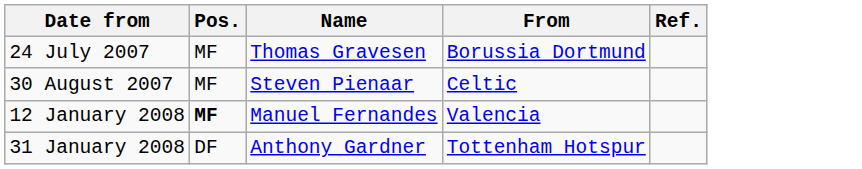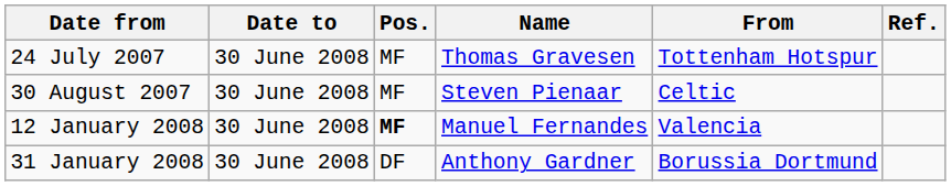+ column: Date to | 30 June 2008 | 30 June 2008 | 30 June 2008 | 30 June 2008
24 July 2007 | From: Borussia Dortmund -> Tottenham Hotspur
31 January 2008 | From: Tottenham Hotspur -> Borussia Dortmund
